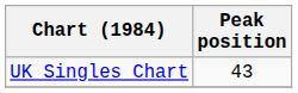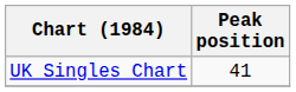UK Singles Chart | Peak position: 43 -> 41
